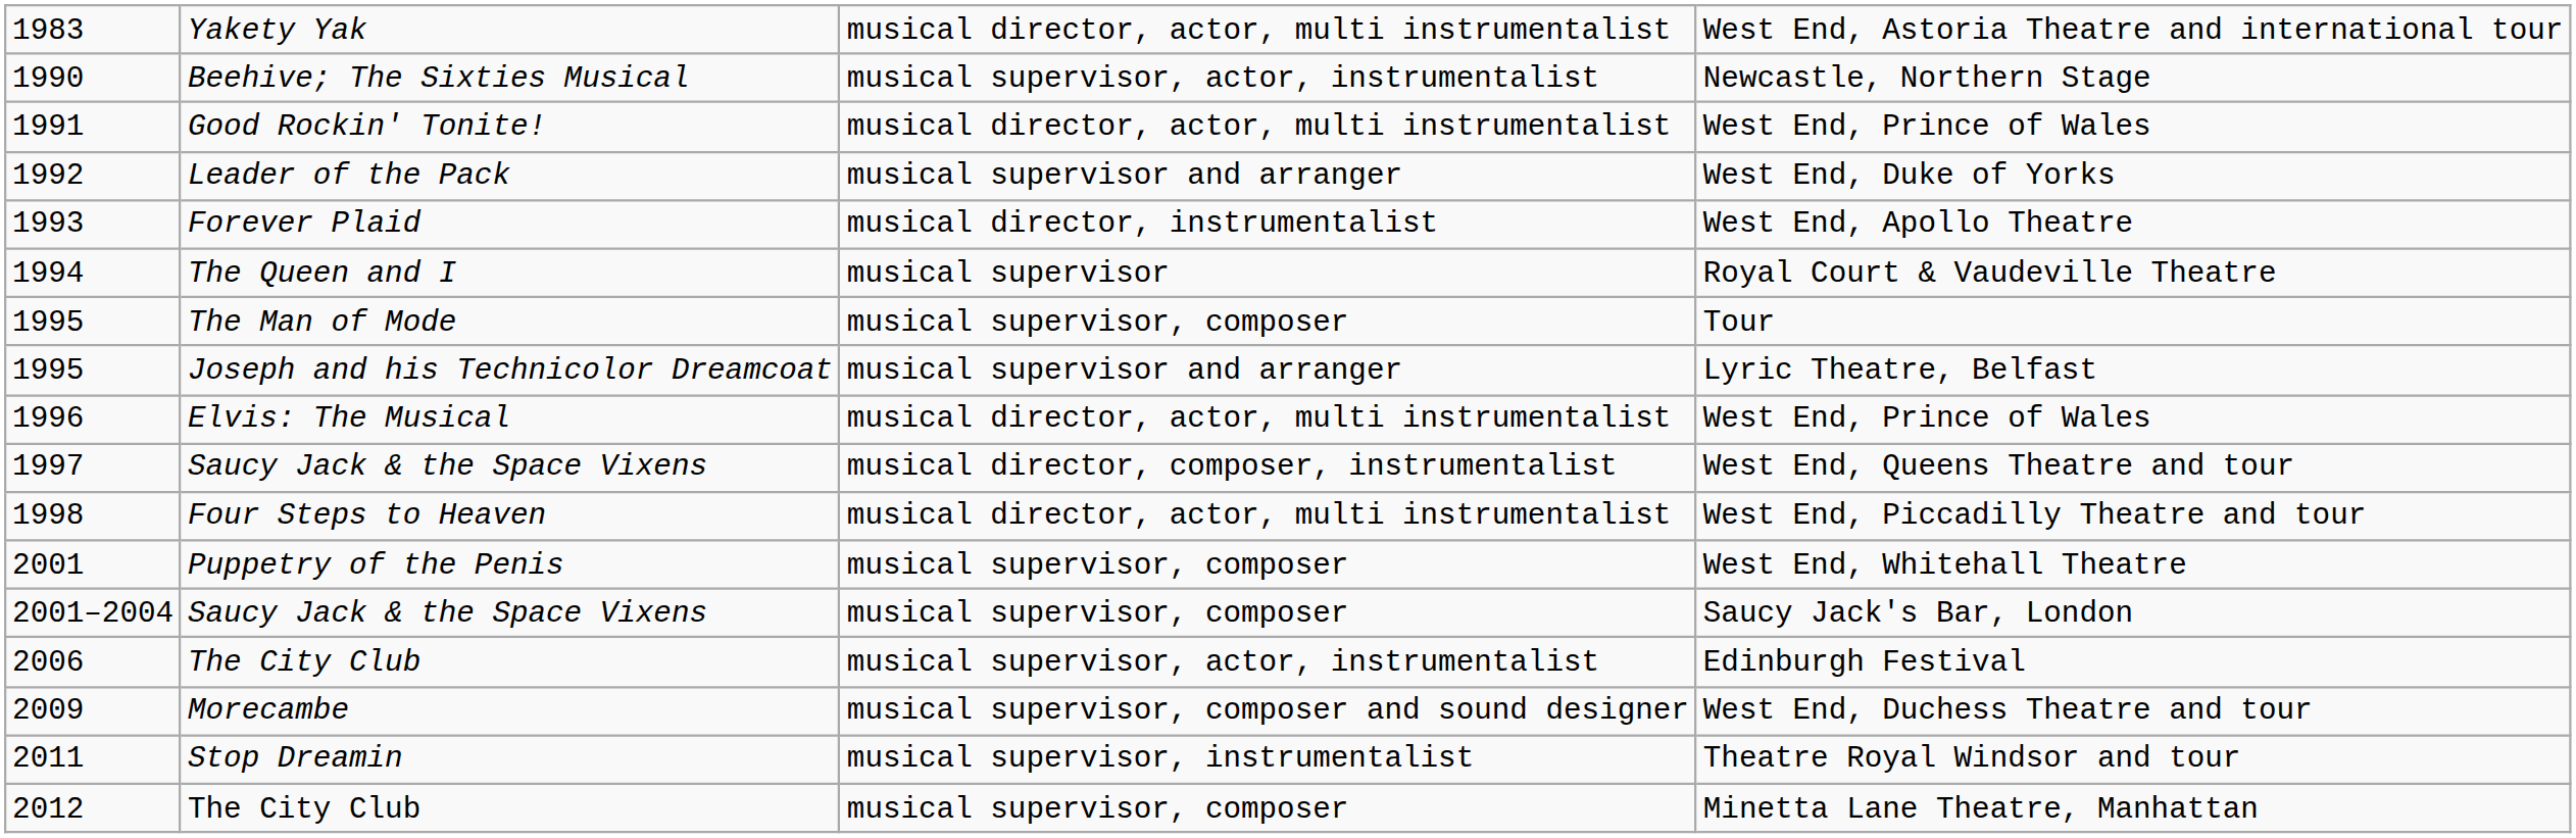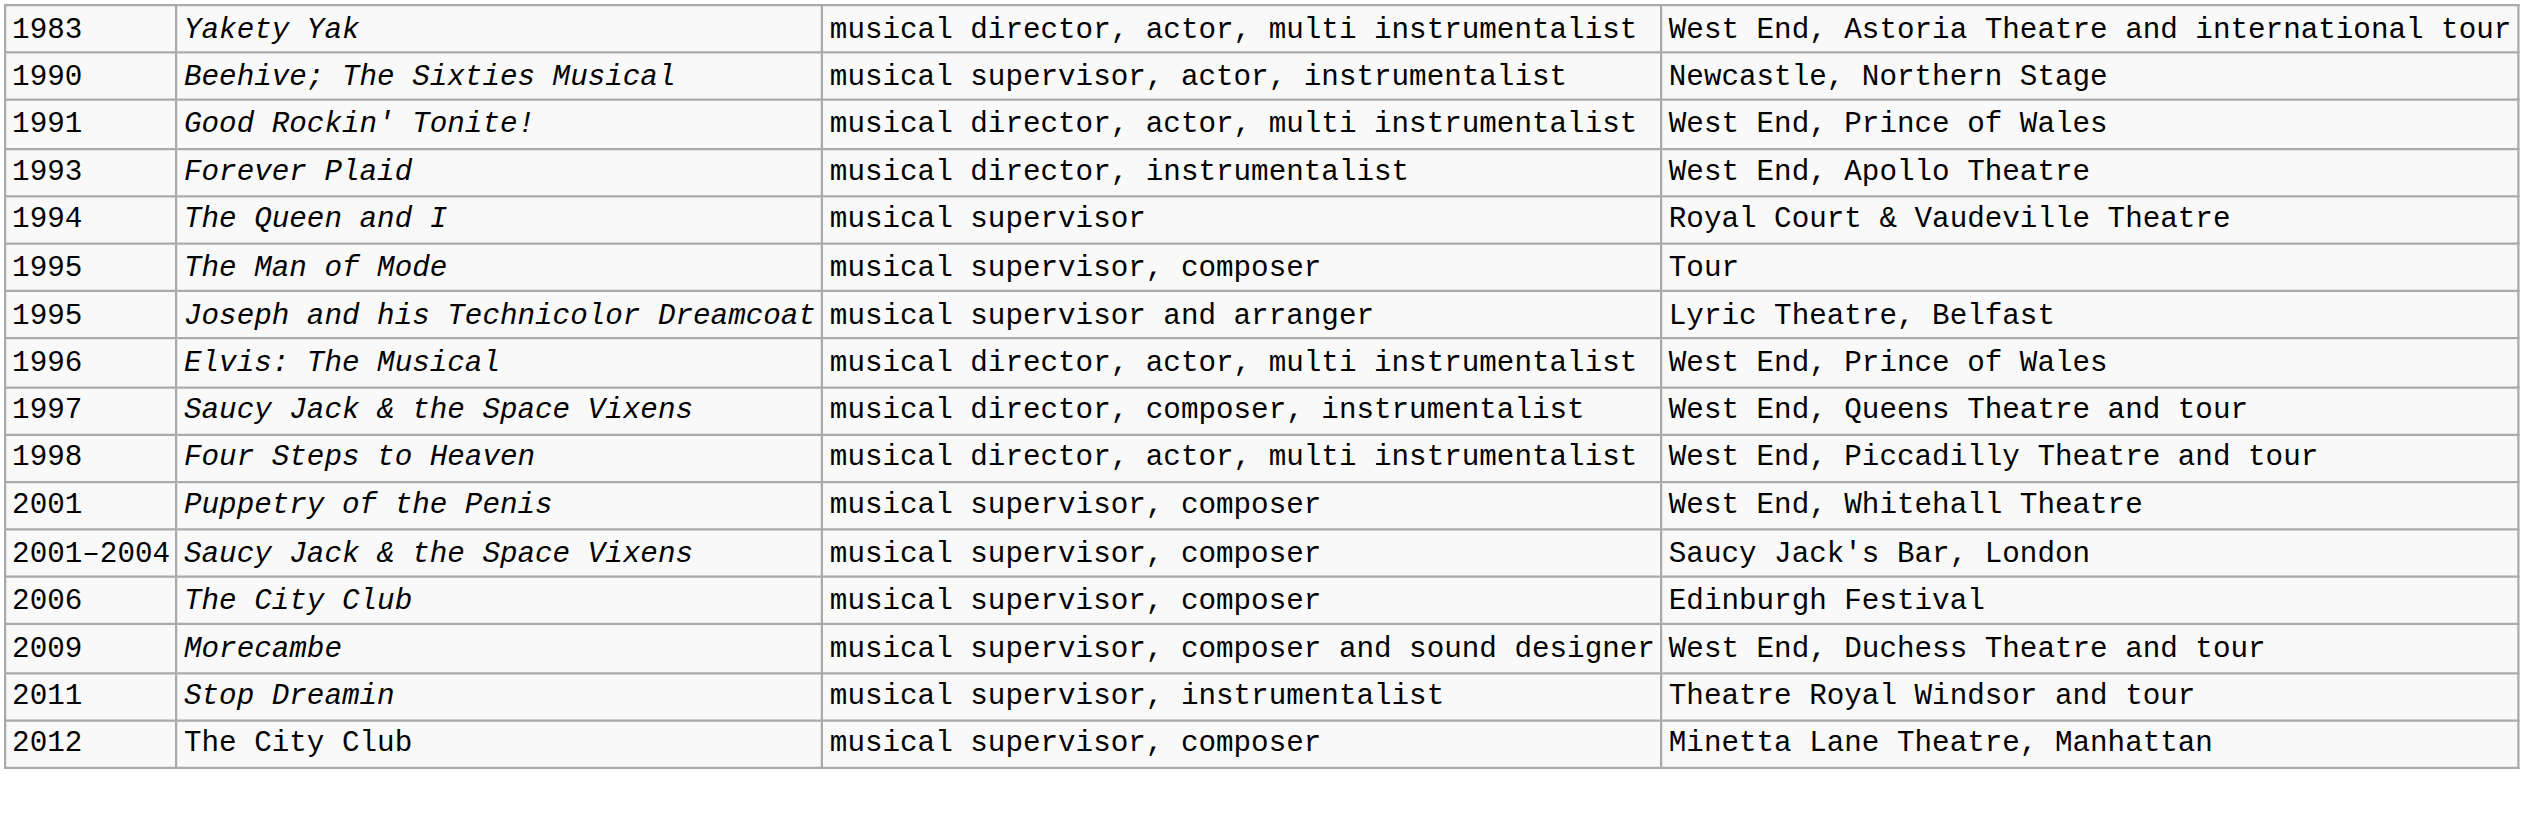- row: 1992 | Leader of the Pack | musical supervisor and arranger | West End, Duke of Yorks
Edinburgh Festival | column 3: musical supervisor, actor, instrumentalist -> musical supervisor, composer
